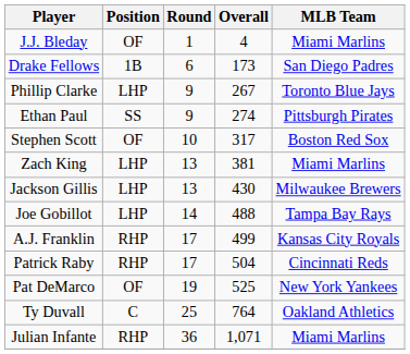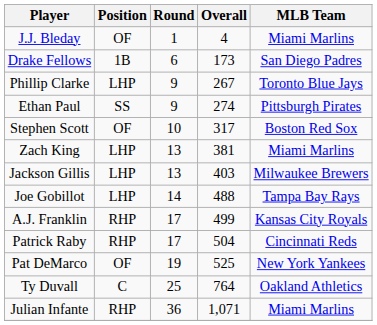Jackson Gillis | Overall: 430 -> 403
